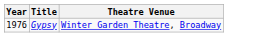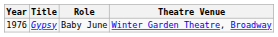+ column: Role | Baby June
